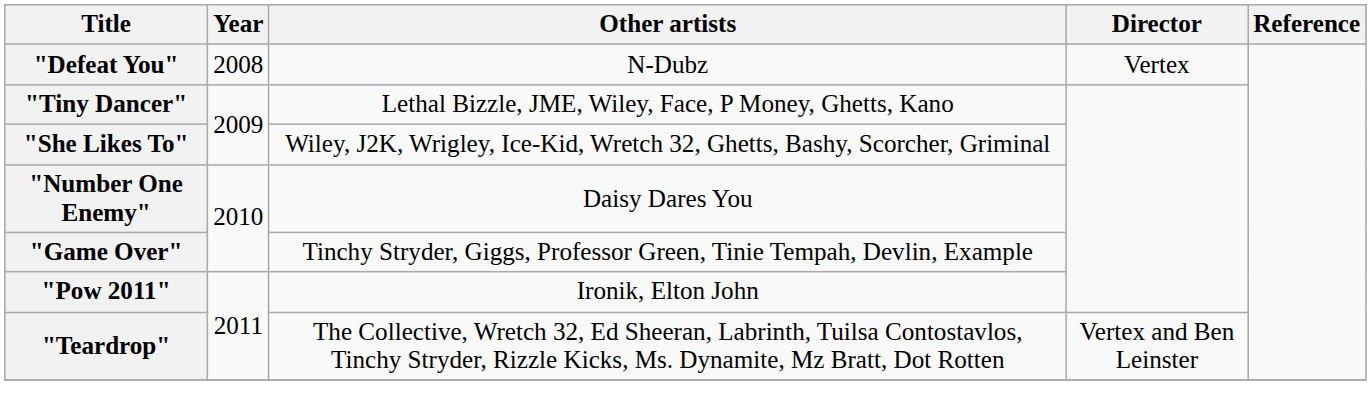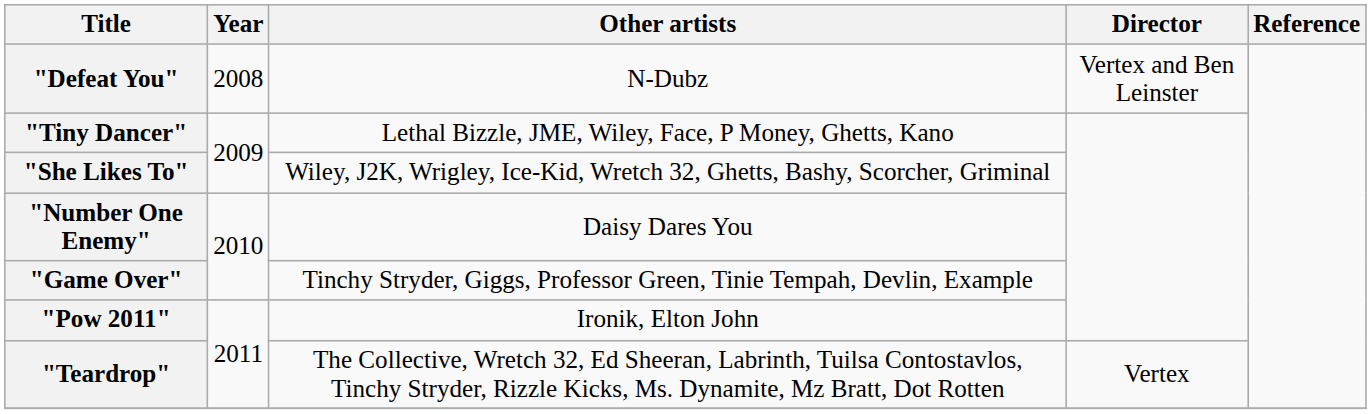"Defeat You" | Director: Vertex -> Vertex and Ben Leinster
"Teardrop" | Director: Vertex and Ben Leinster -> Vertex
